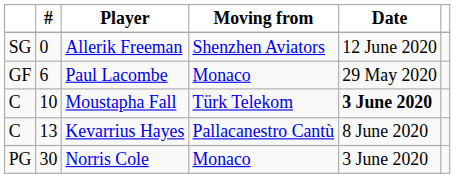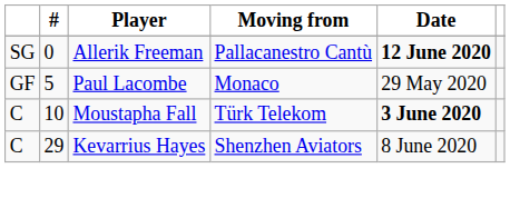Allerik Freeman | Moving from: Shenzhen Aviators -> Pallacanestro Cantù
Allerik Freeman | Date: normal -> bold
Paul Lacombe | #: 6 -> 5
Kevarrius Hayes | #: 13 -> 29
Kevarrius Hayes | Moving from: Pallacanestro Cantù -> Shenzhen Aviators
- row: PG | 30 | Norris Cole | Monaco | 3 June 2020
